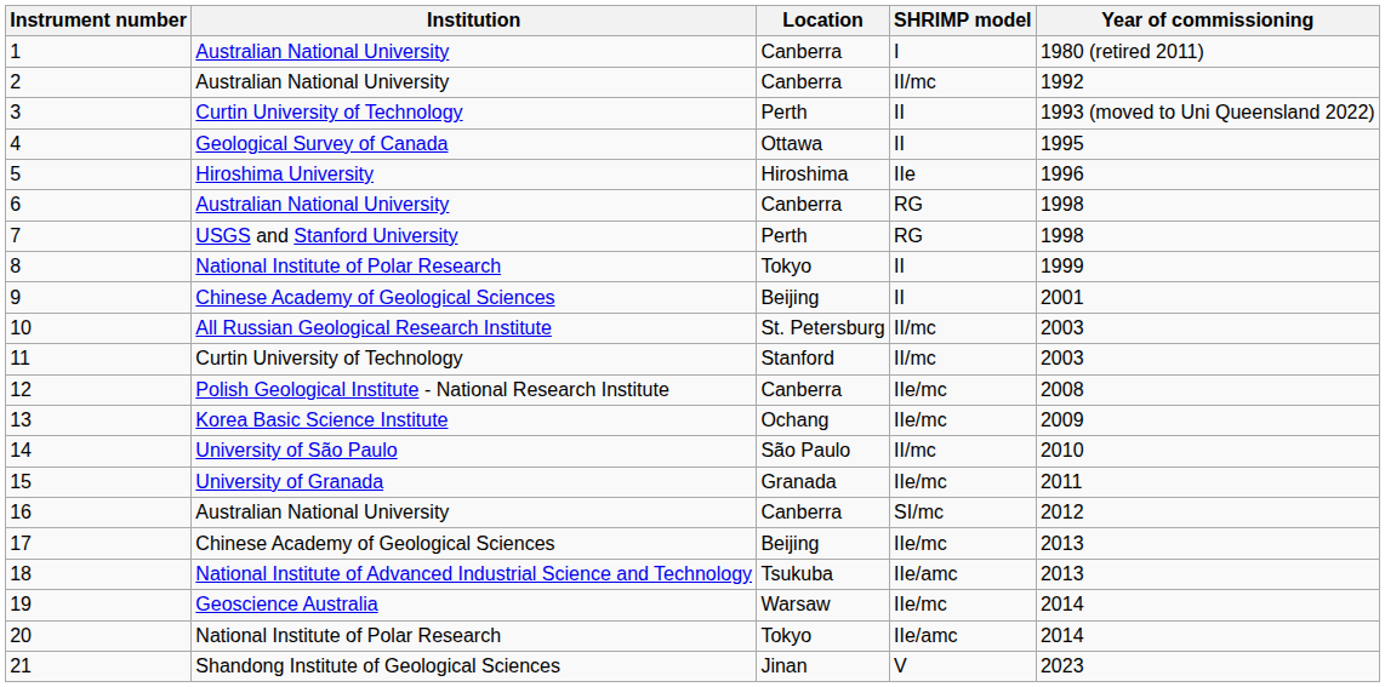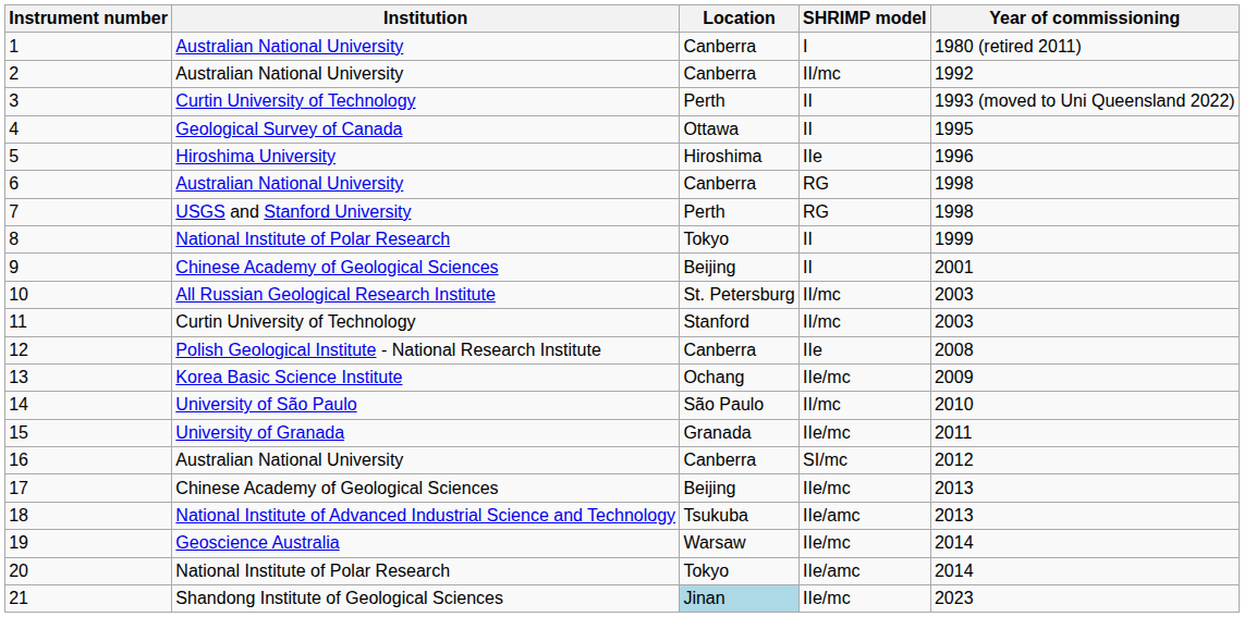12 | SHRIMP model: IIe/mc -> IIe
21 | Location: no background -> lightblue background
21 | SHRIMP model: V -> IIe/mc
